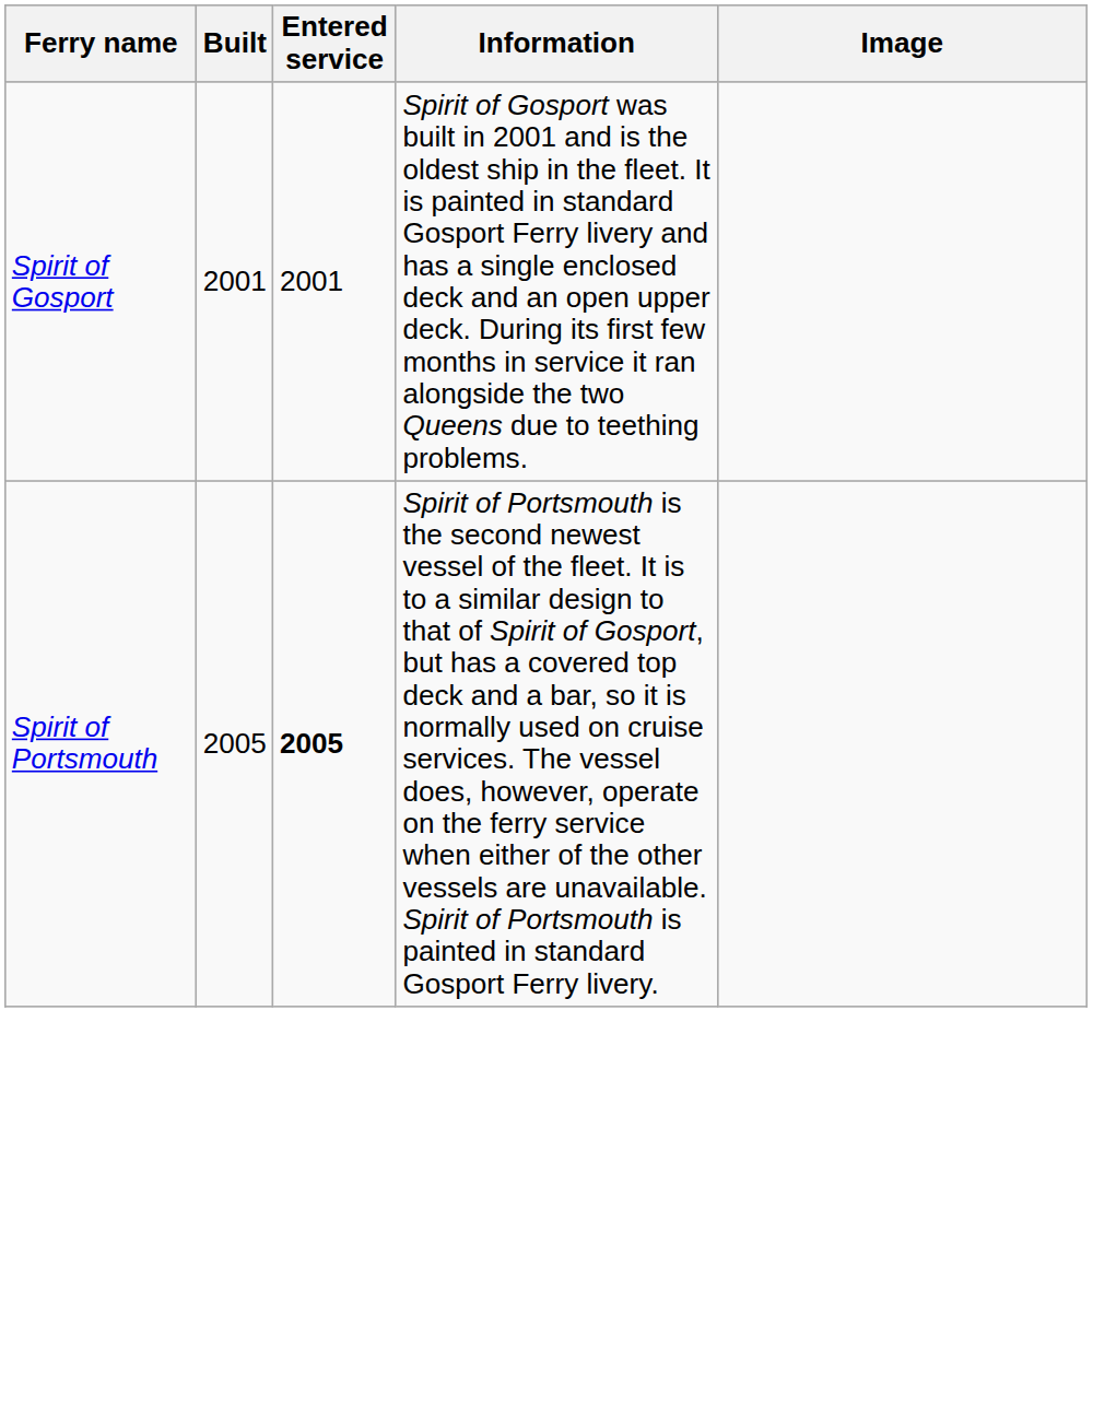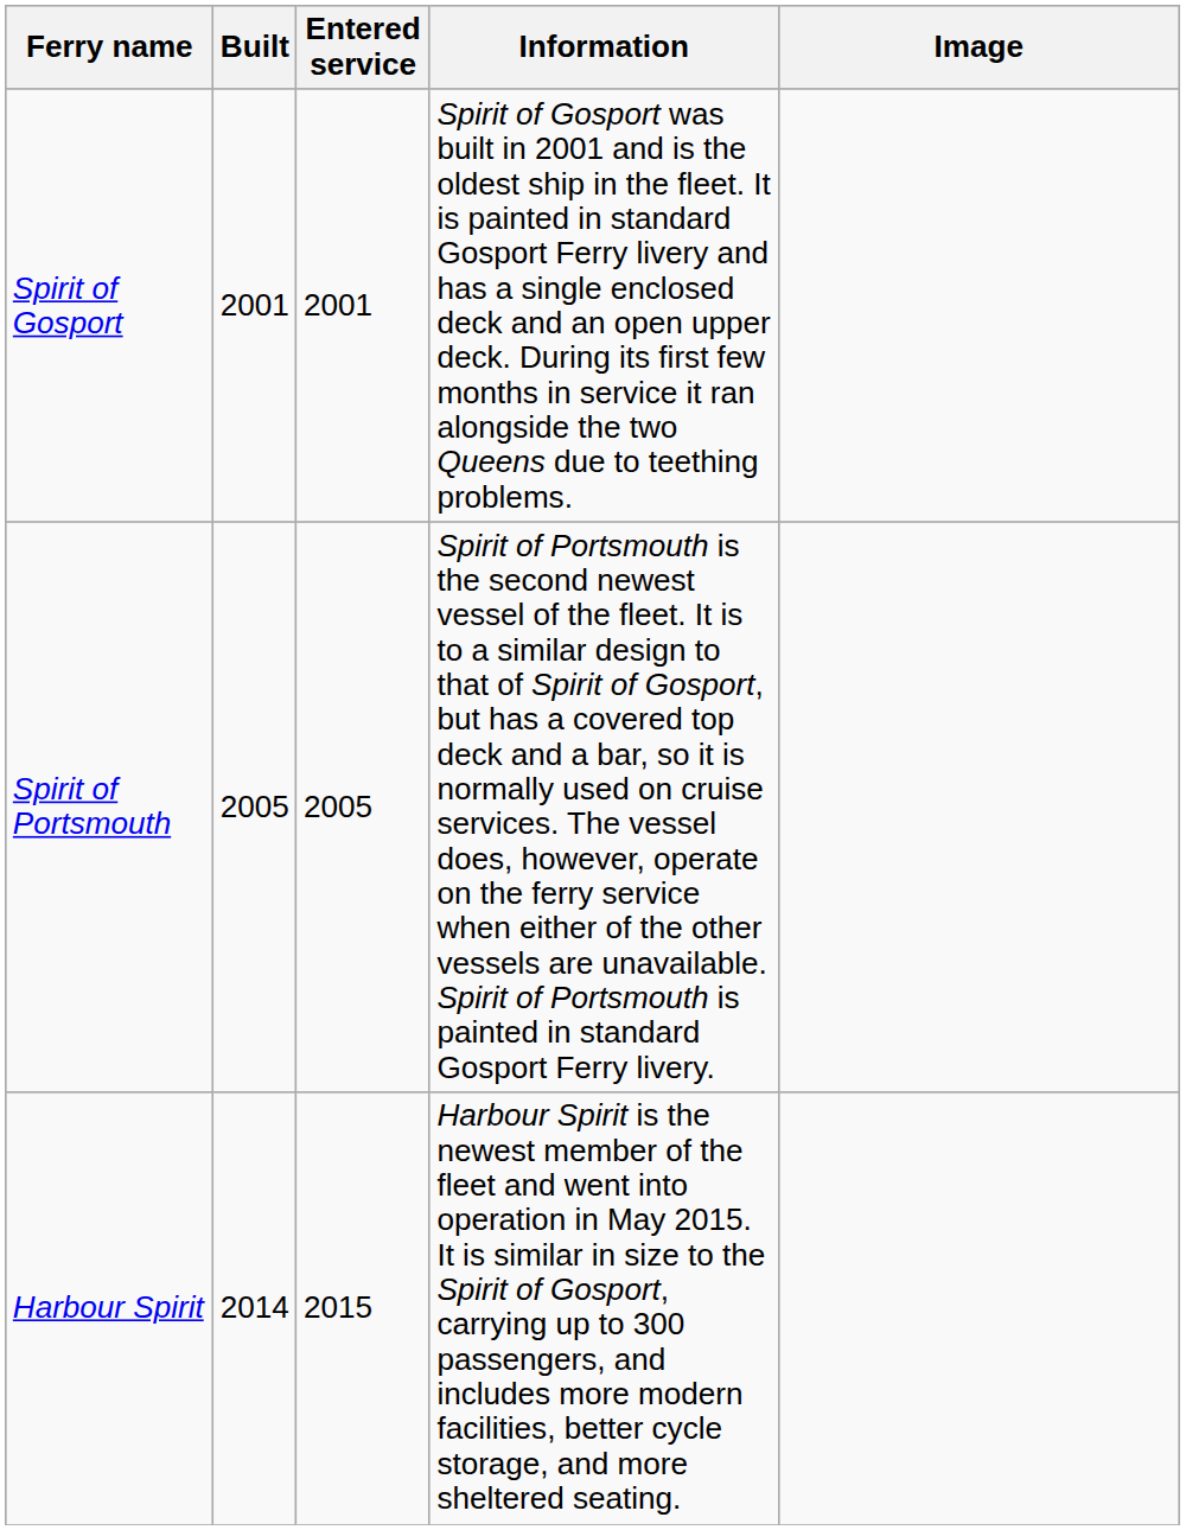Spirit of Portsmouth | Entered service: bold -> normal
+ row: Harbour Spirit | 2014 | 2015 | Harbour Spirit is the newest member of the fleet and went into operation in May 2015. It is similar in size to the Spirit of Gosport, carrying up to 300 passengers, and includes more modern facilities, better cycle storage, and more sheltered seating.
